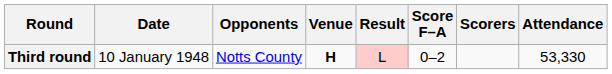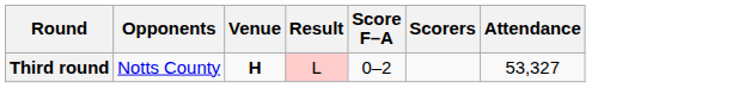- column: Date | 10 January 1948
Third round | Attendance: 53,330 -> 53,327
